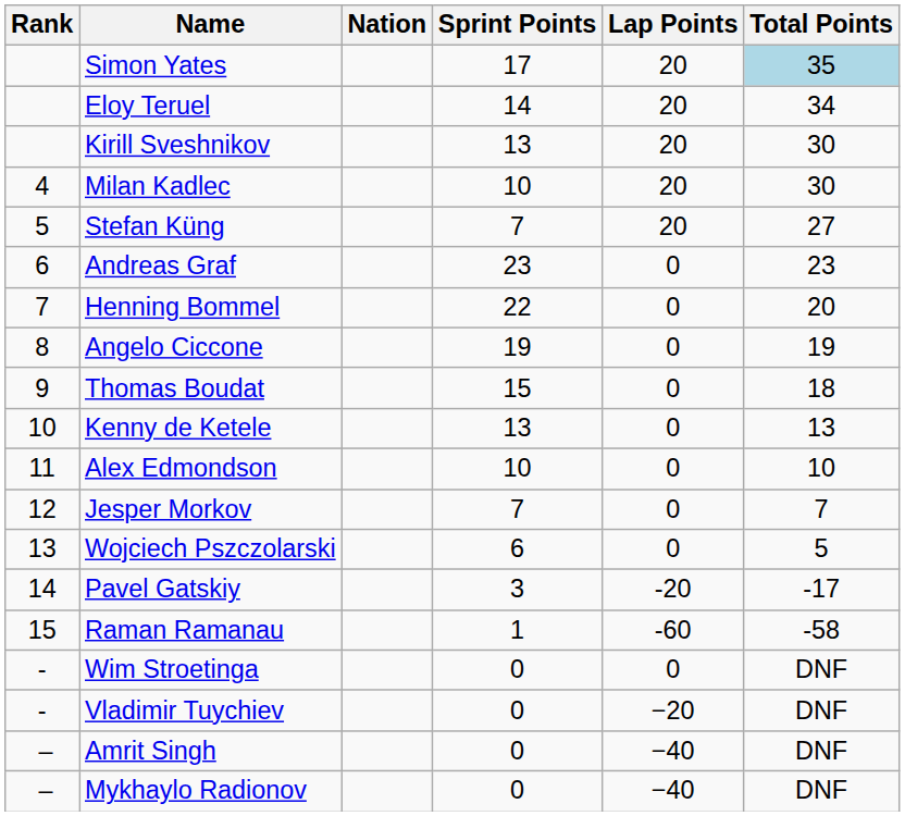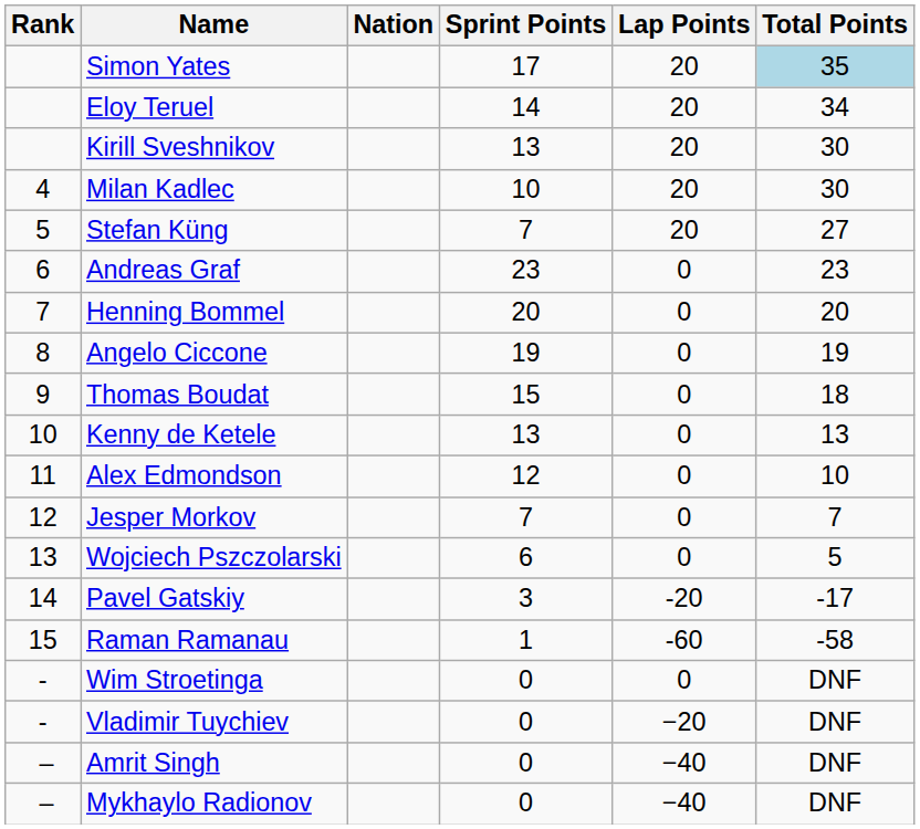Henning Bommel | Sprint Points: 22 -> 20
Alex Edmondson | Sprint Points: 10 -> 12
